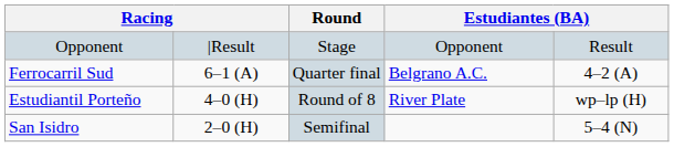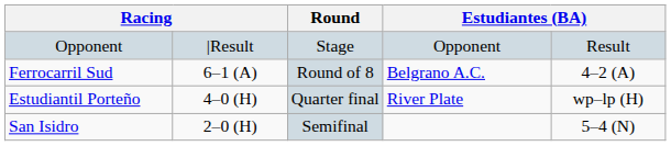Ferrocarril Sud | Round: Quarter final -> Round of 8
Estudiantil Porteño | Round: Round of 8 -> Quarter final
